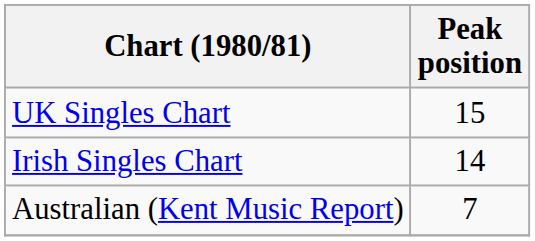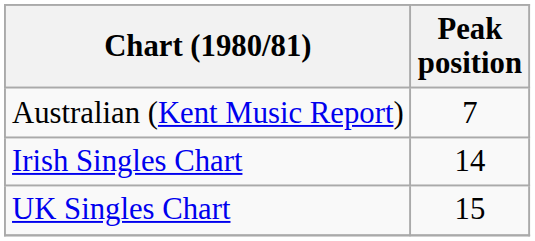rows swapped: Australian (Kent Music Report) <-> UK Singles Chart
